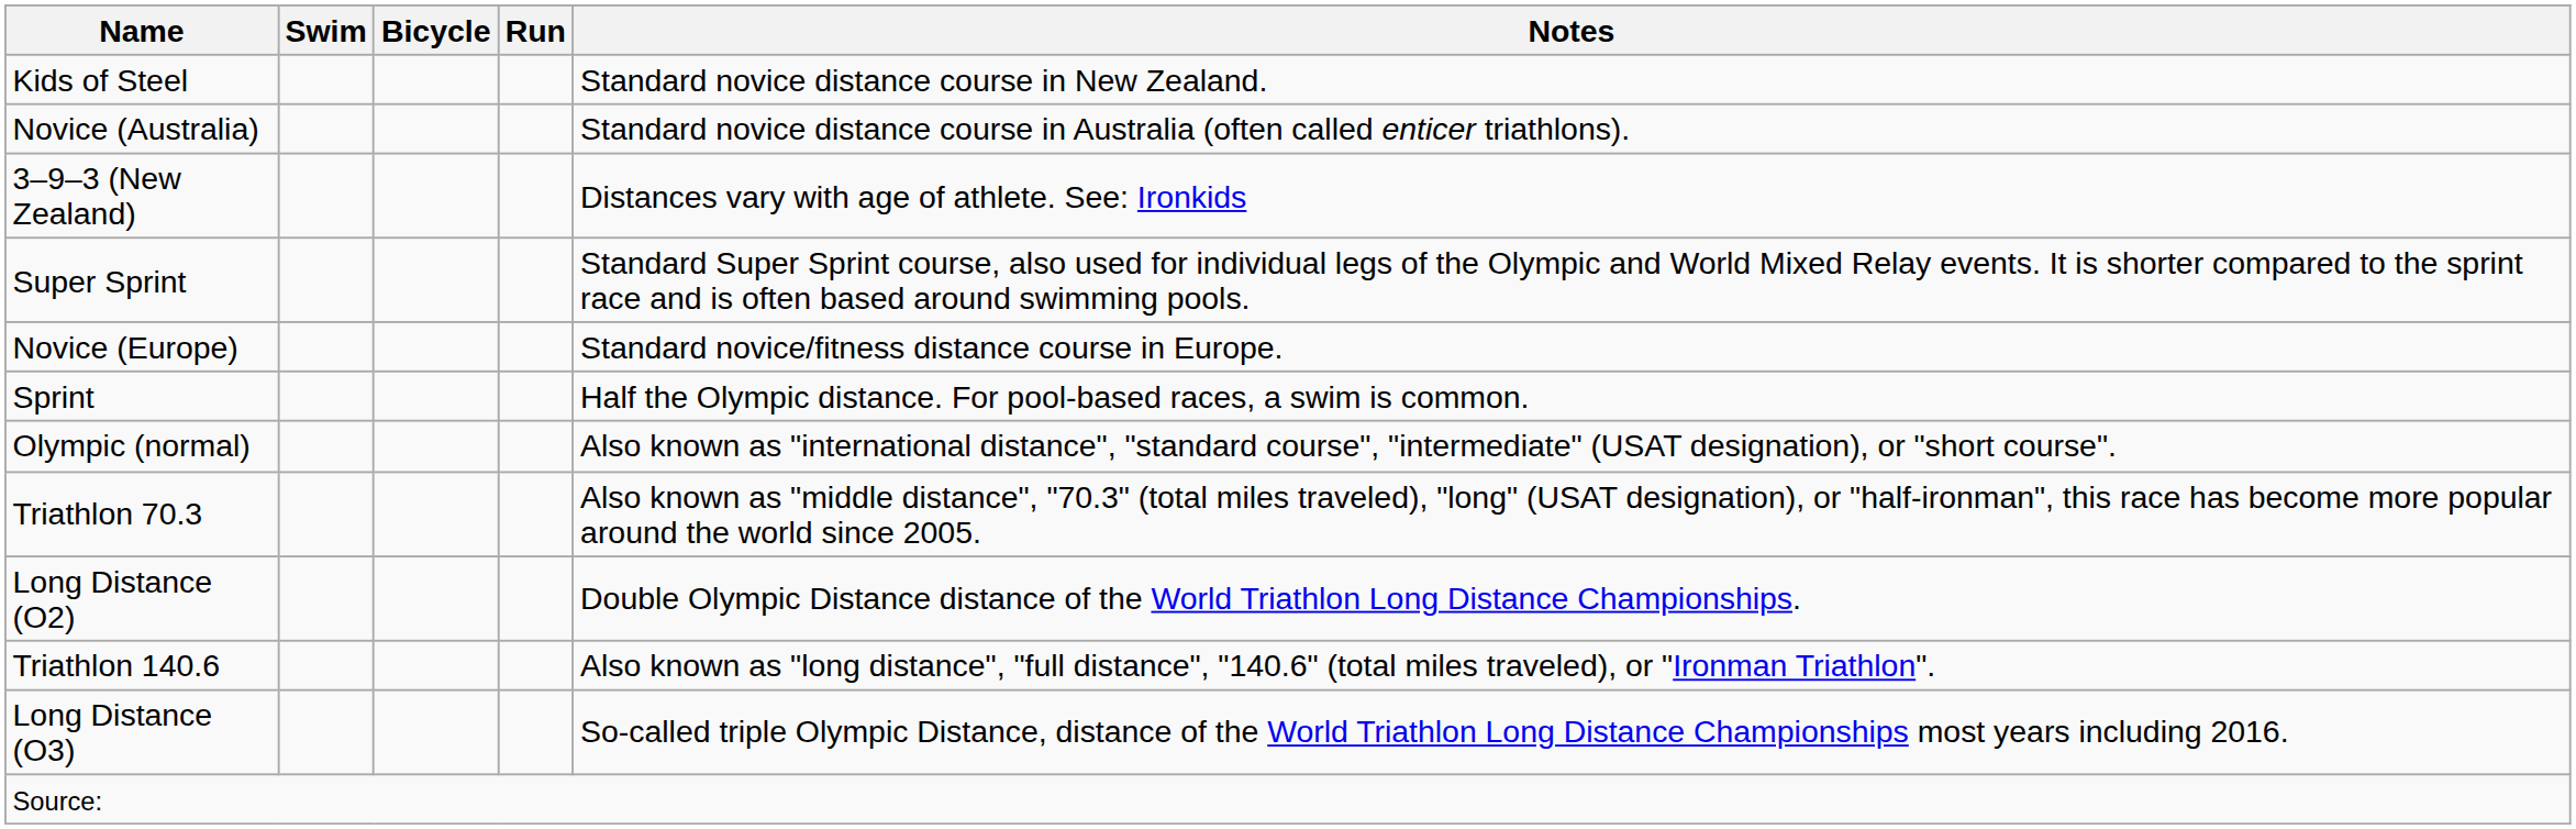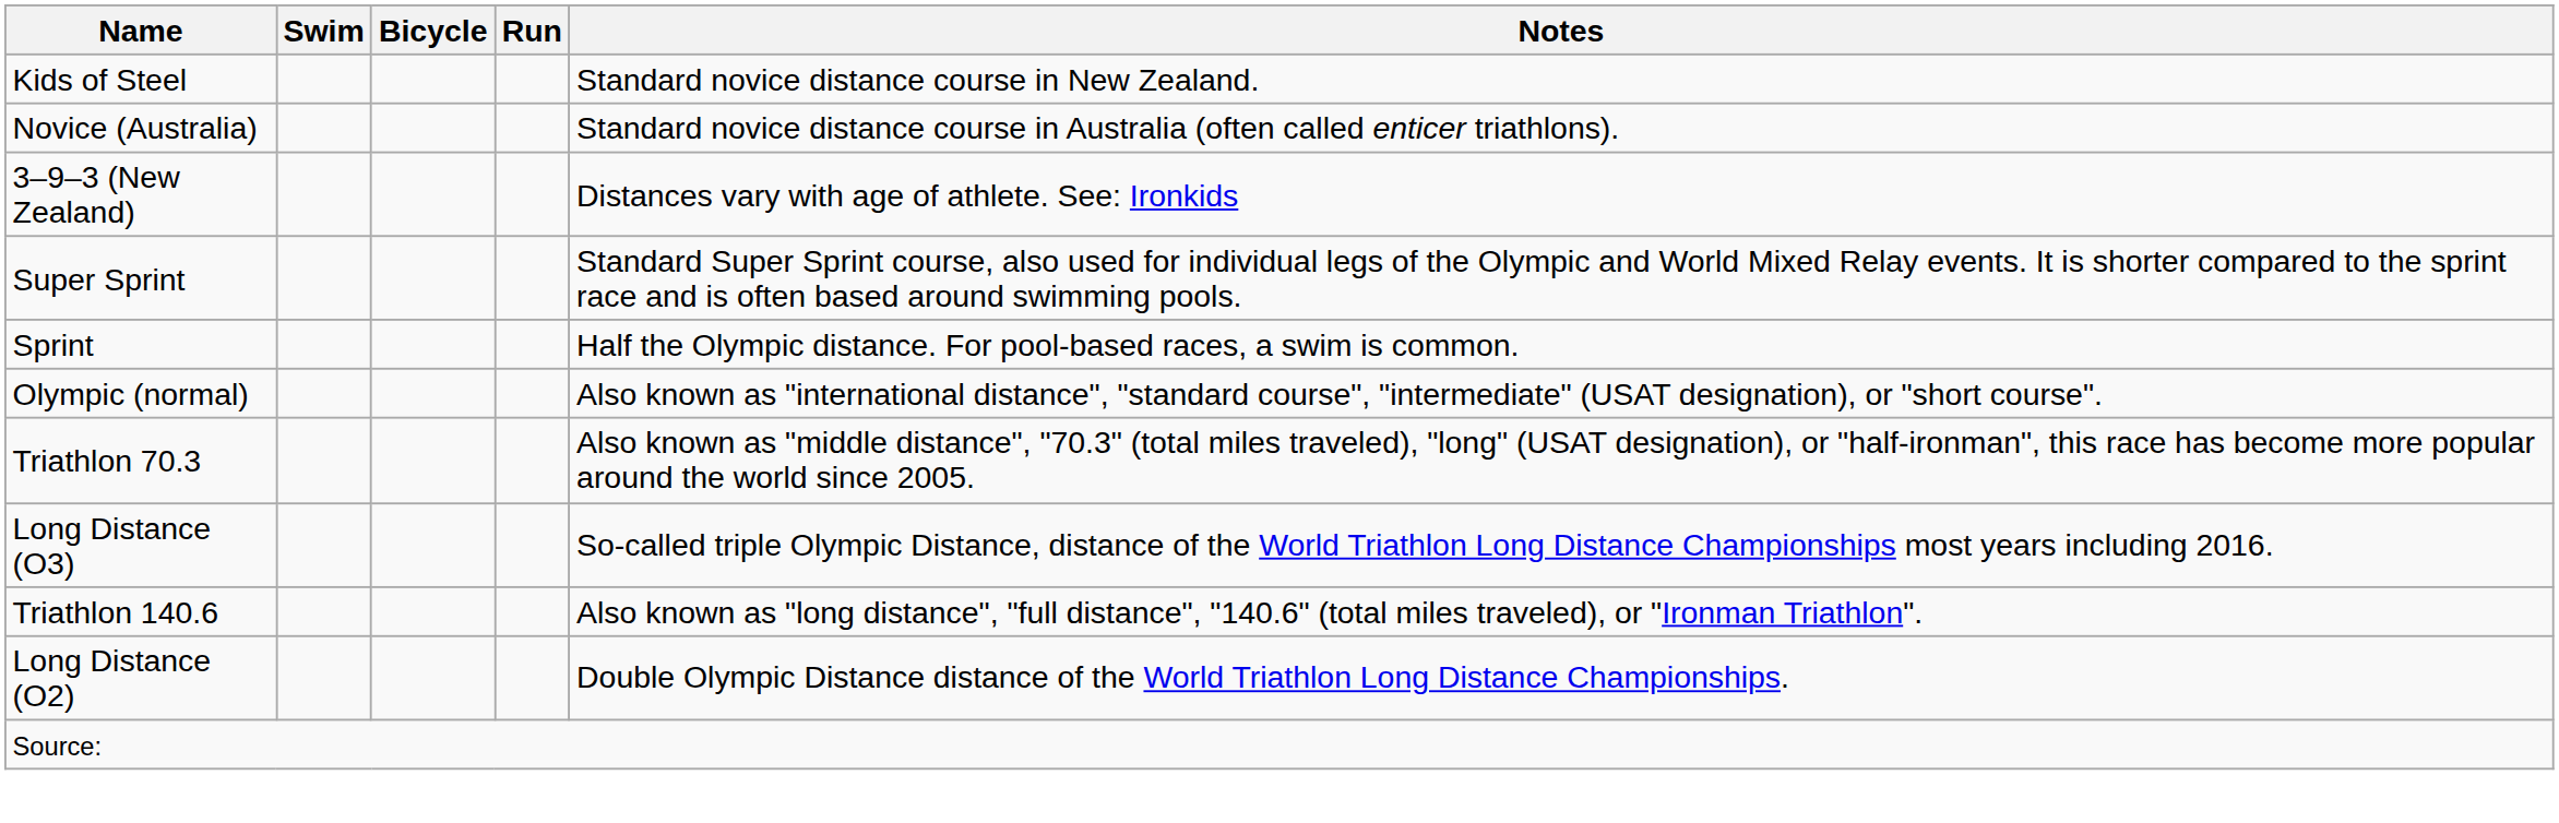- row: Novice (Europe) | Standard novice/fitness distance course in Europe.
rows swapped: Long Distance (O2) <-> Long Distance (O3)
